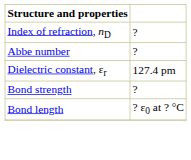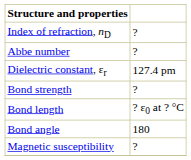+ row: Bond angle | 180
+ row: Magnetic susceptibility | ?
